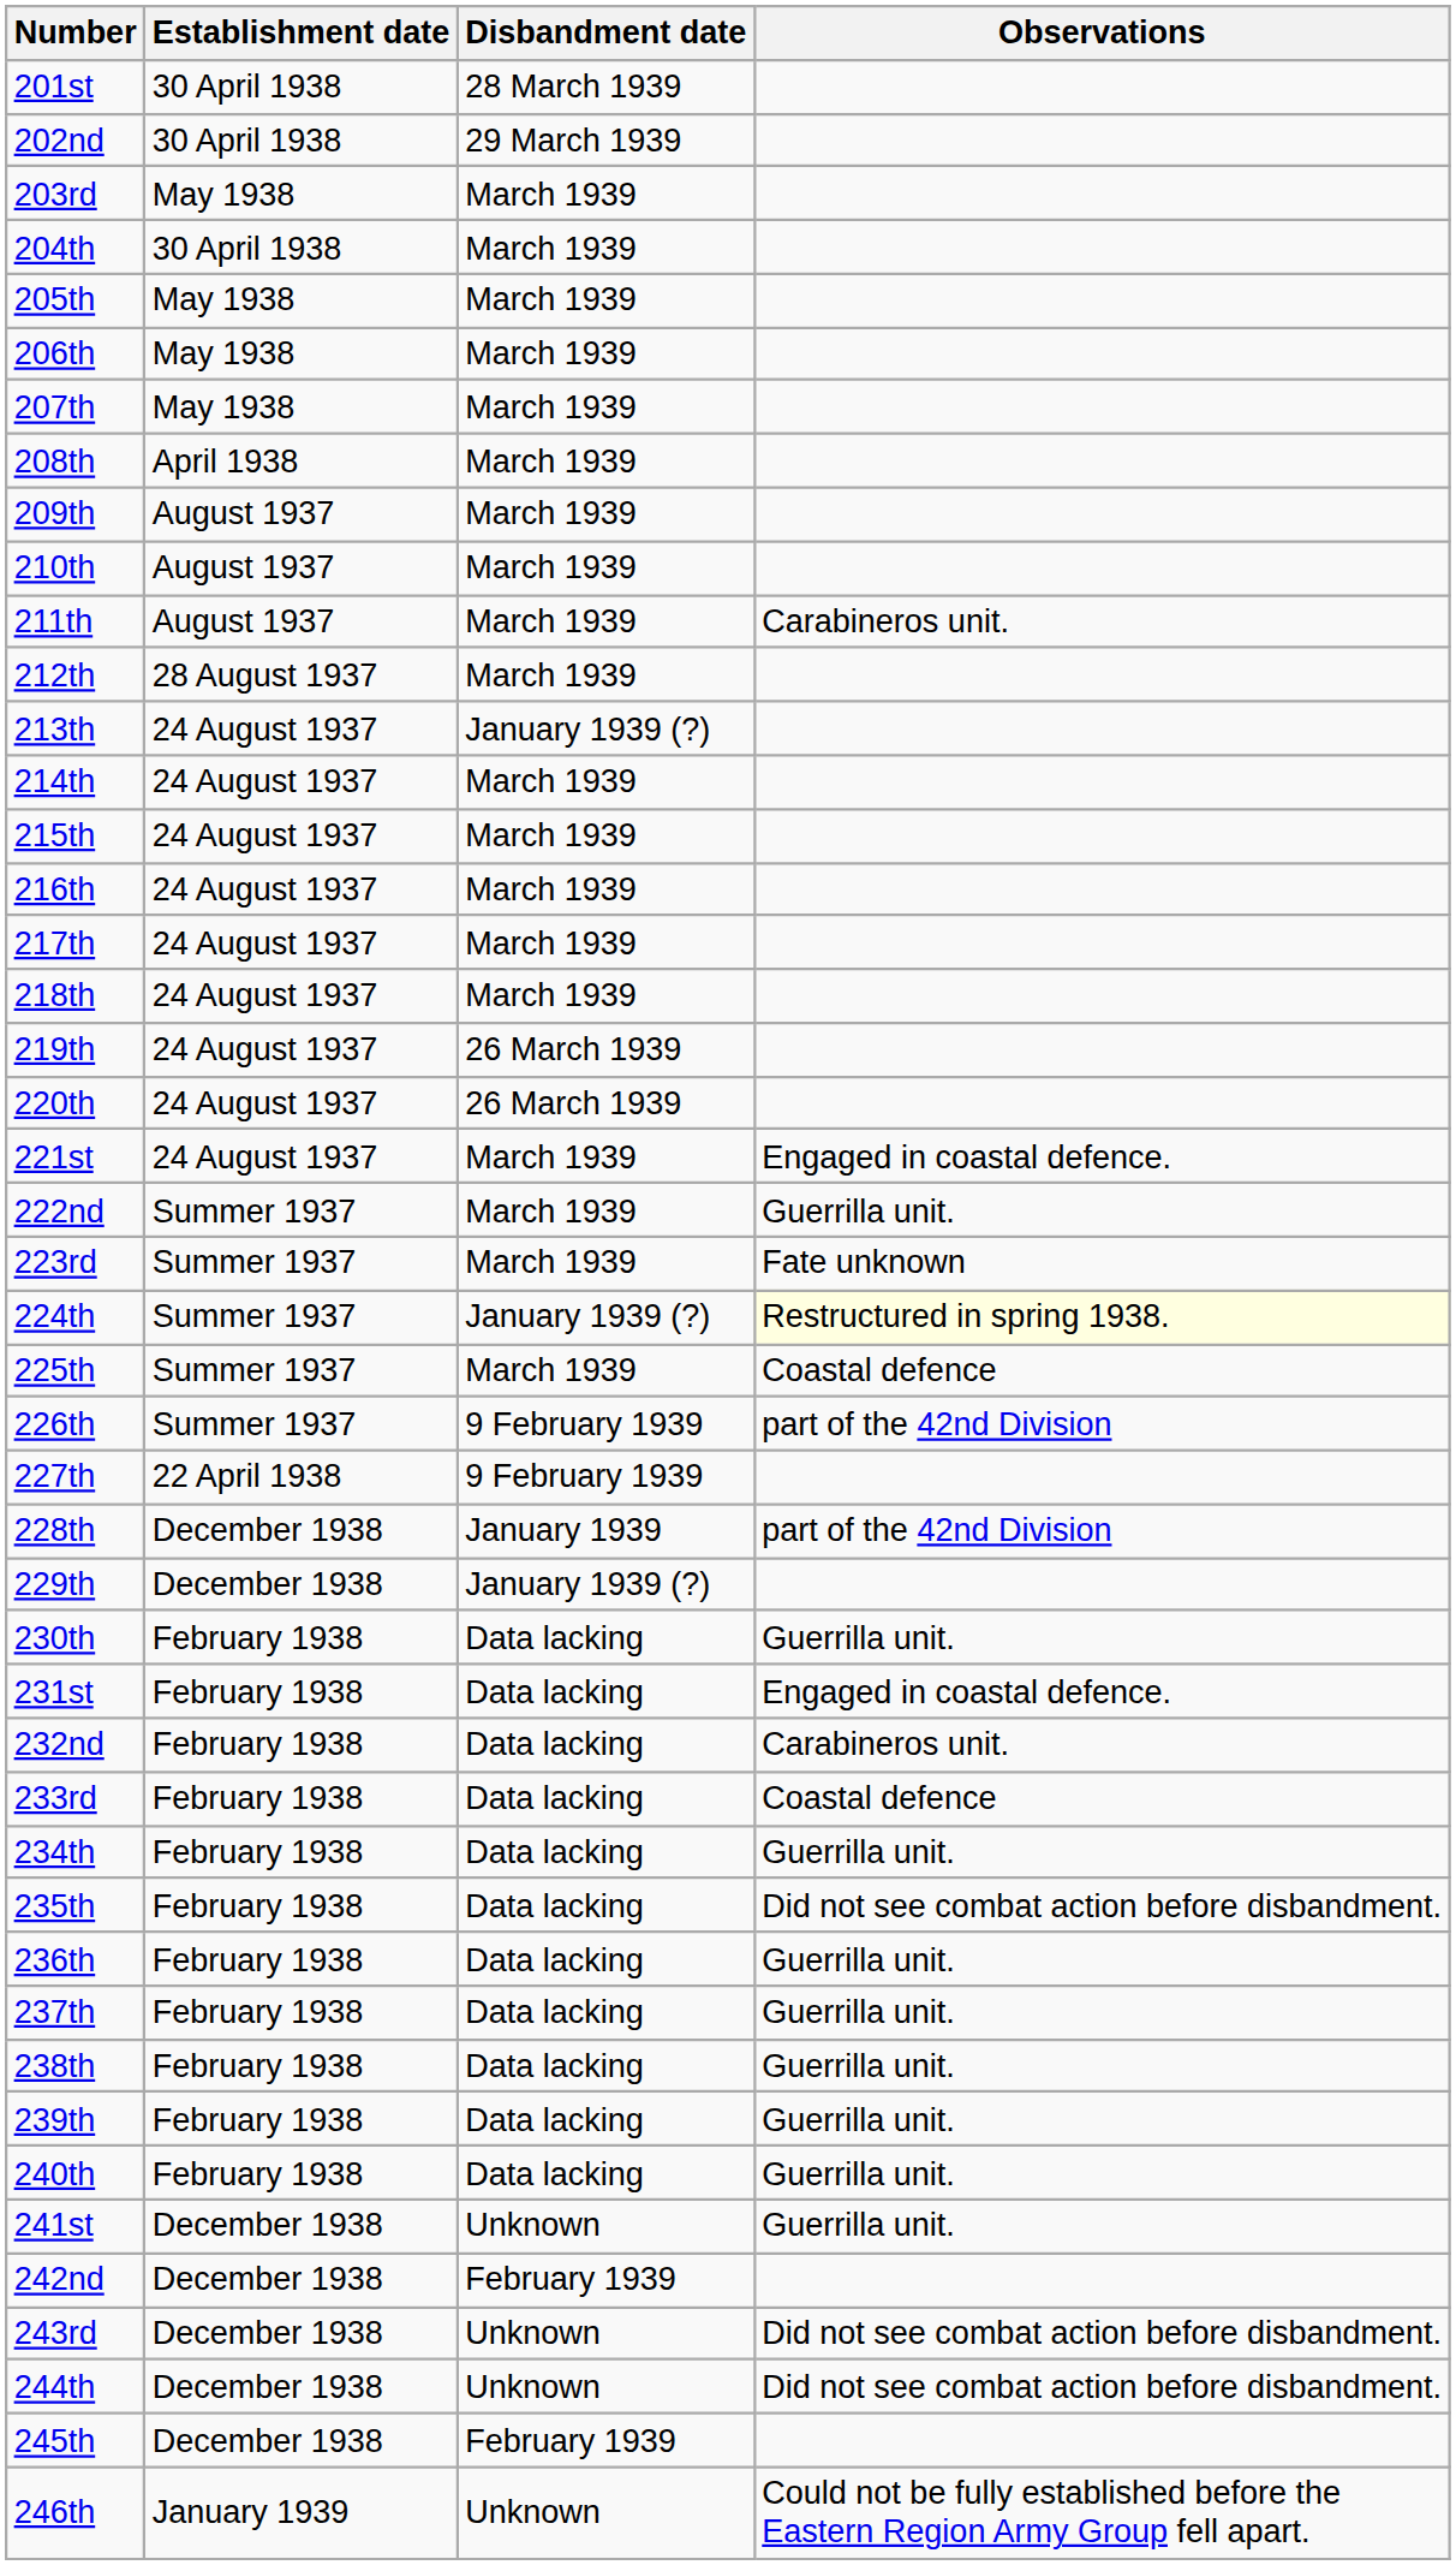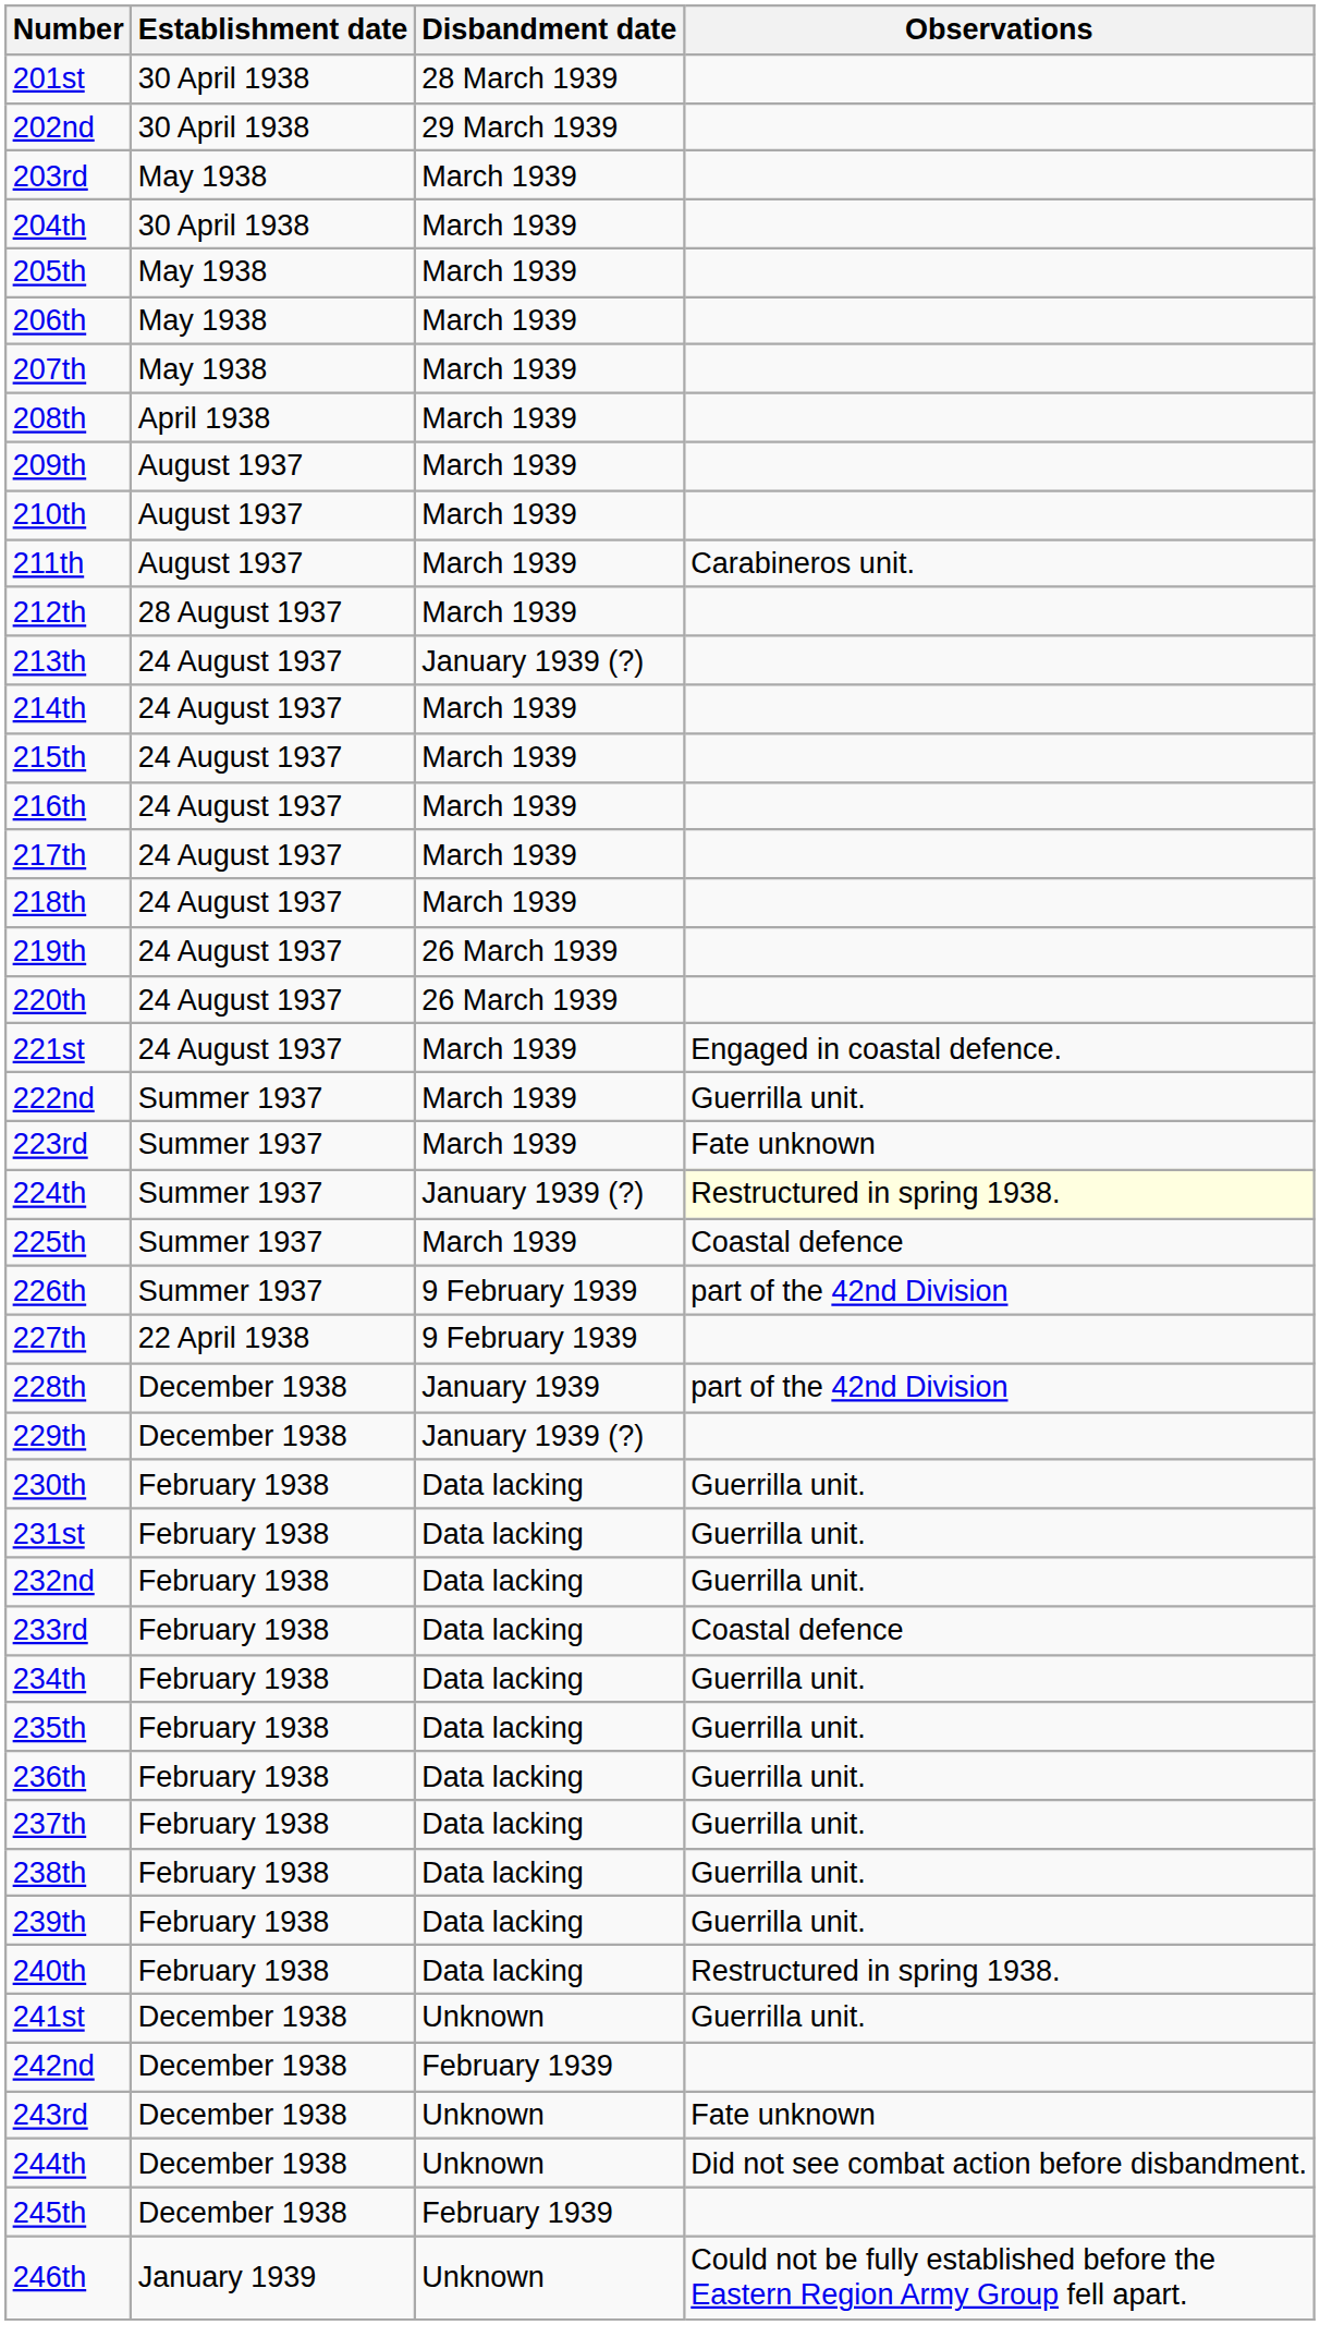231st | Observations: Engaged in coastal defence. -> Guerrilla unit.
232nd | Observations: Carabineros unit. -> Guerrilla unit.
235th | Observations: Did not see combat action before disbandment. -> Guerrilla unit.
240th | Observations: Guerrilla unit. -> Restructured in spring 1938.
243rd | Observations: Did not see combat action before disbandment. -> Fate unknown
